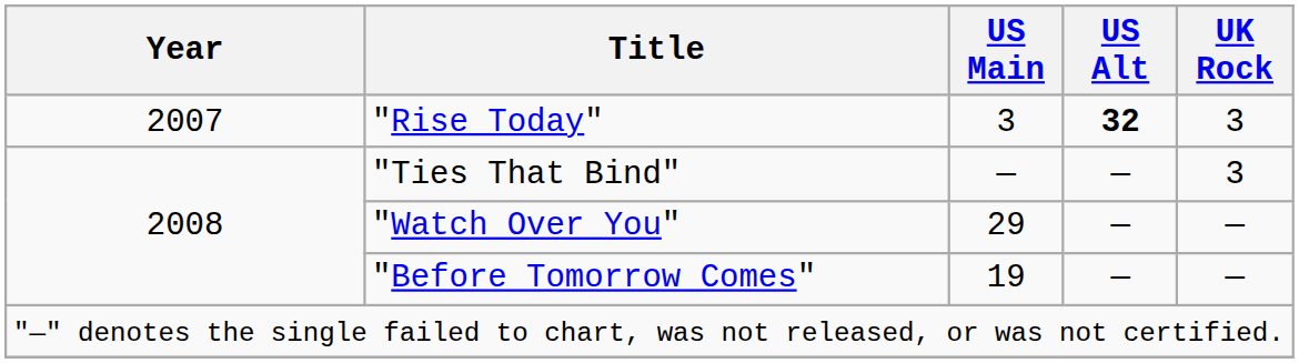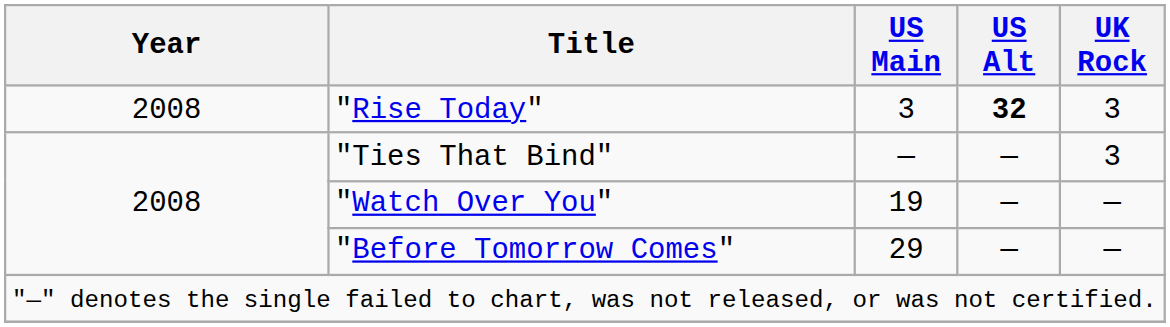"Rise Today" | Year: 2007 -> 2008
"Watch Over You" | US Main: 29 -> 19
"Before Tomorrow Comes" | US Main: 19 -> 29
